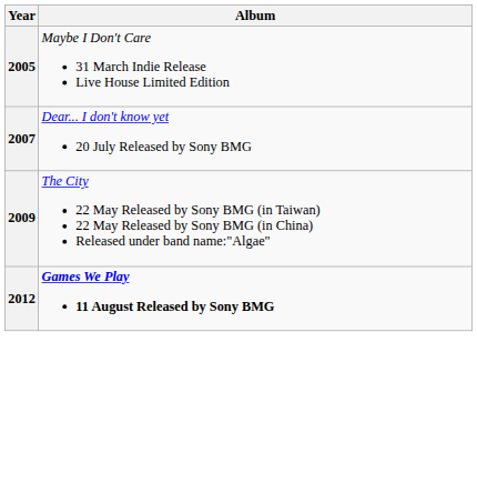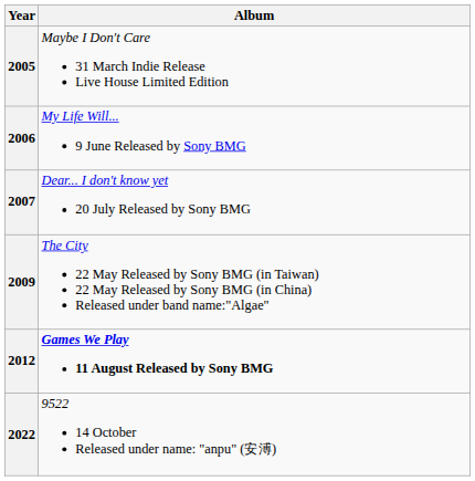+ row: 2006 | My Life Will... 9 June Released by Sony BMG
+ row: 2022 | 9522 14 October Released under name: "anpu" (安溥)
